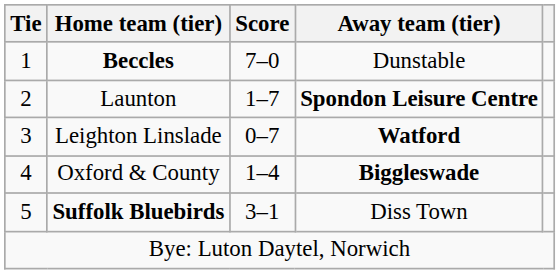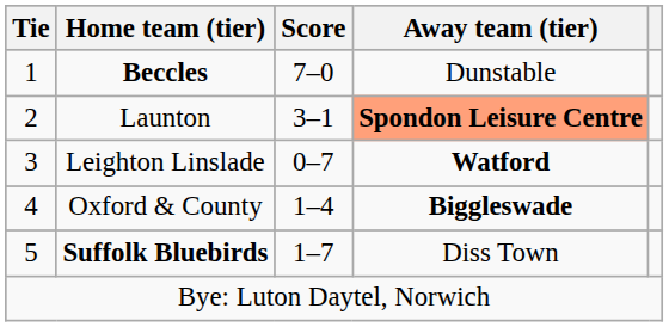Launton | Score: 1–7 -> 3–1
Launton | Away team (tier): no background -> lightsalmon background
Suffolk Bluebirds | Score: 3–1 -> 1–7
